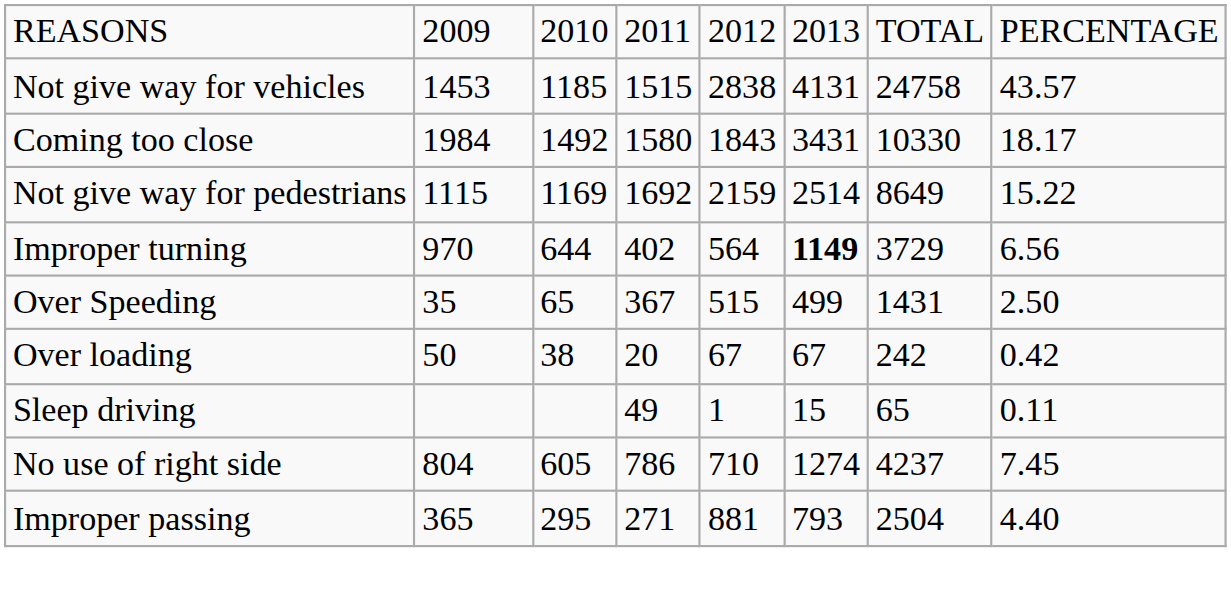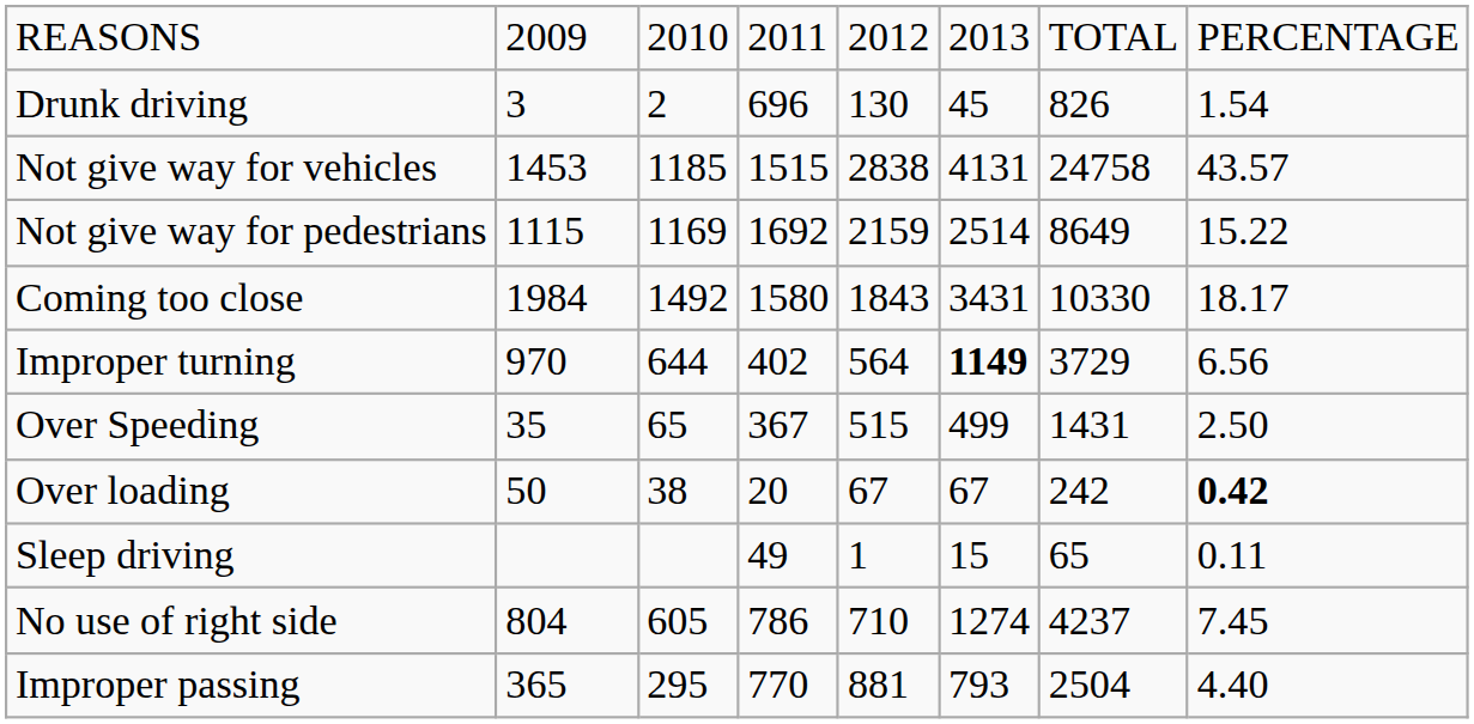+ row: Drunk driving | 3 | 2 | 696 | 130 | 45 | 826 | 1.54
rows swapped: Not give way for pedestrians <-> Coming too close
Over loading | column 8: normal -> bold
Improper passing | column 4: 271 -> 770
